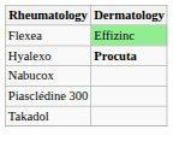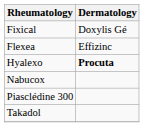+ row: Fixical | Doxylis Gé
Flexea | Dermatology: lightgreen background -> no background
